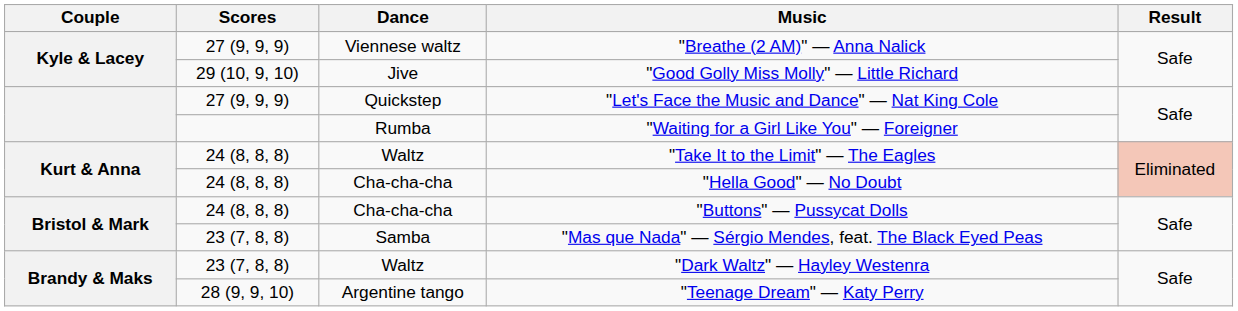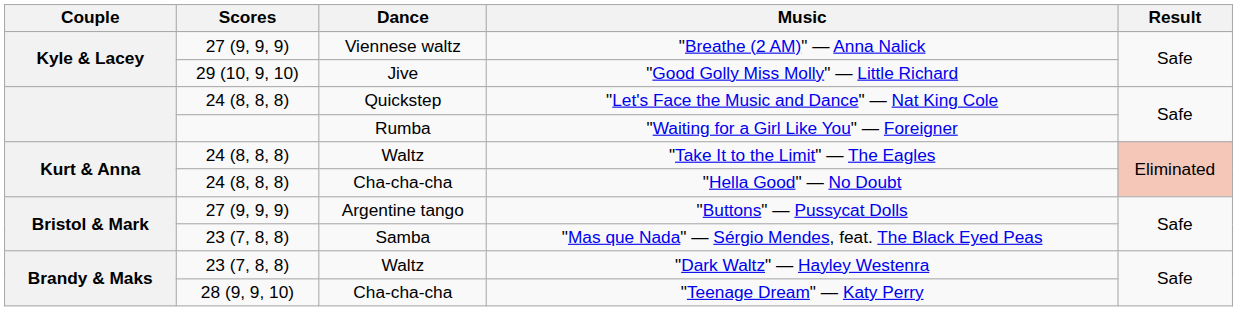"Let's Face the Music and Dance" — Nat King Cole | Scores: 27 (9, 9, 9) -> 24 (8, 8, 8)
"Buttons" — Pussycat Dolls | Scores: 24 (8, 8, 8) -> 27 (9, 9, 9)
"Buttons" — Pussycat Dolls | Dance: Cha-cha-cha -> Argentine tango
"Teenage Dream" — Katy Perry | Dance: Argentine tango -> Cha-cha-cha
